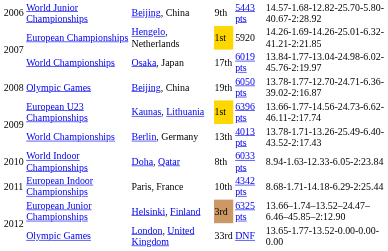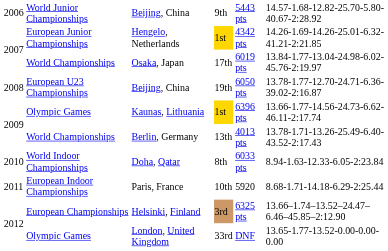Hengelo, Netherlands | column 2: European Championships -> European Junior Championships
Hengelo, Netherlands | column 5: 5920 -> 4342 pts
Beijing, China / 19th | column 2: Olympic Games -> European U23 Championships
Kaunas, Lithuania | column 2: European U23 Championships -> Olympic Games
Paris, France | column 5: 4342 pts -> 5920
Helsinki, Finland | column 2: European Junior Championships -> European Championships
